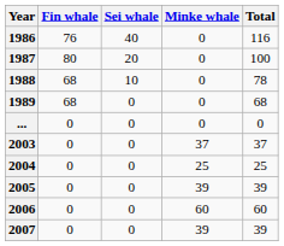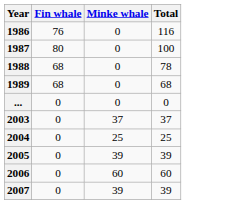- column: Sei whale | 40 | 20 | 10 | 0 | 0 | 0 | 0 | 0 | 0 | 0
